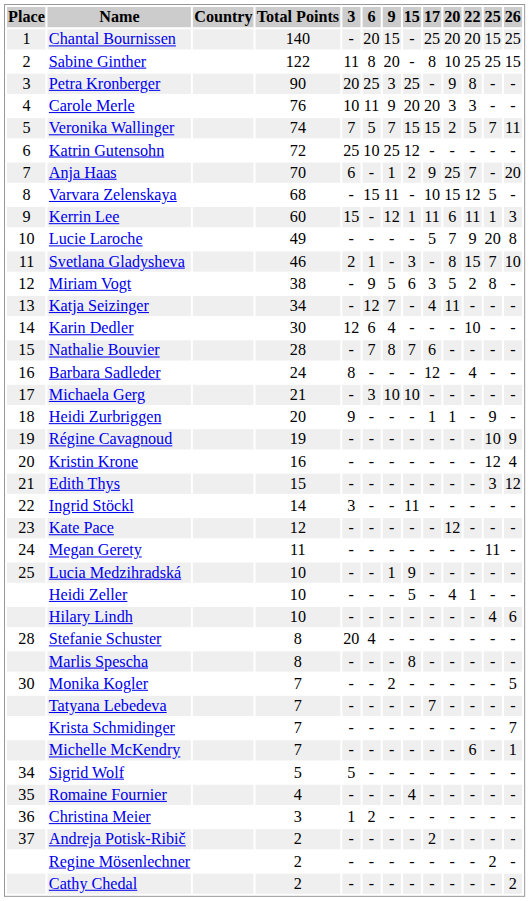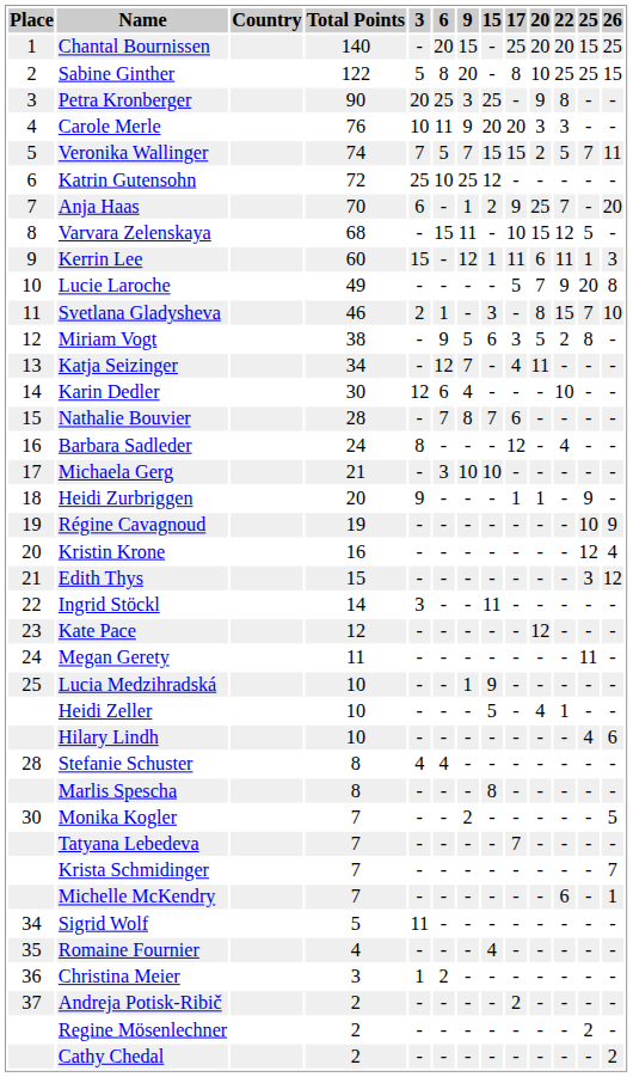Sabine Ginther | 3: 11 -> 5
Stefanie Schuster | 3: 20 -> 4
Sigrid Wolf | 3: 5 -> 11
